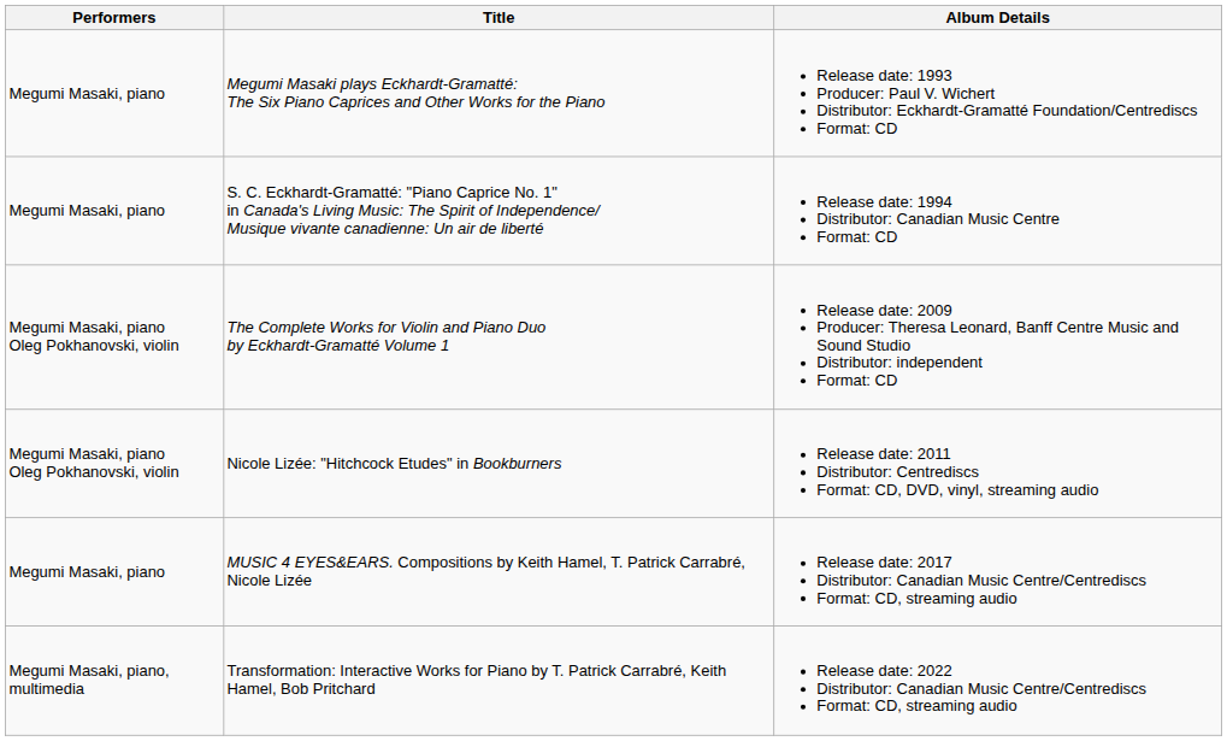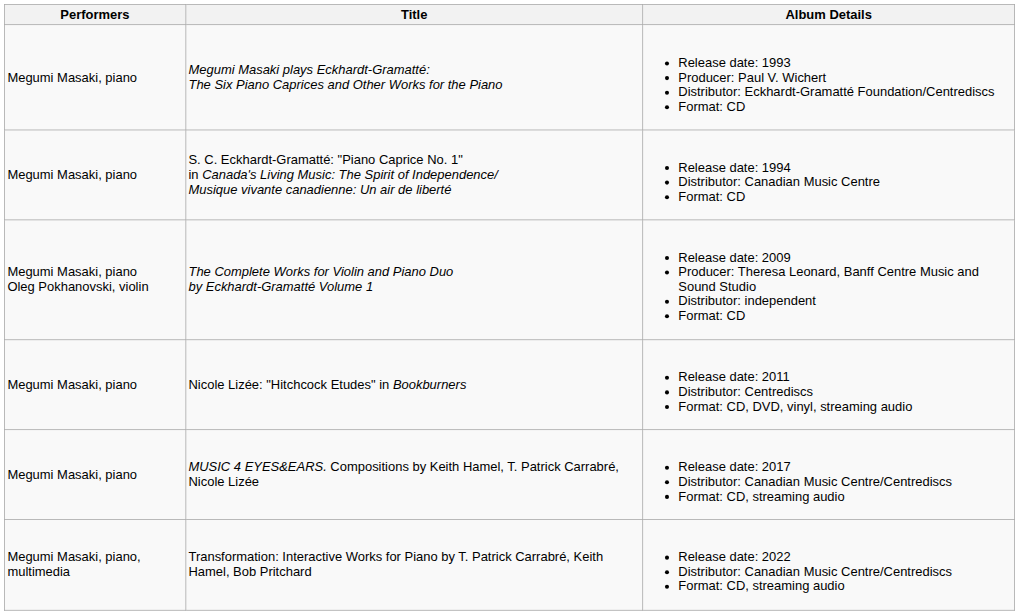Nicole Lizée: "Hitchcock Etudes" in Bookburners | Performers: Megumi Masaki, piano Oleg Pokhanovski, violin -> Megumi Masaki, piano
